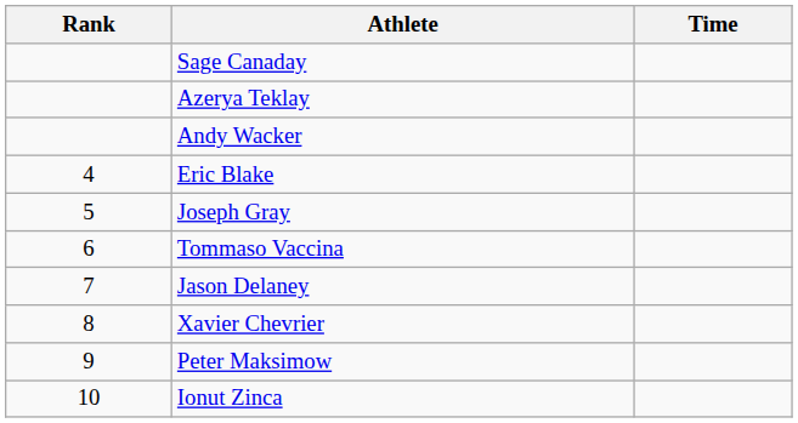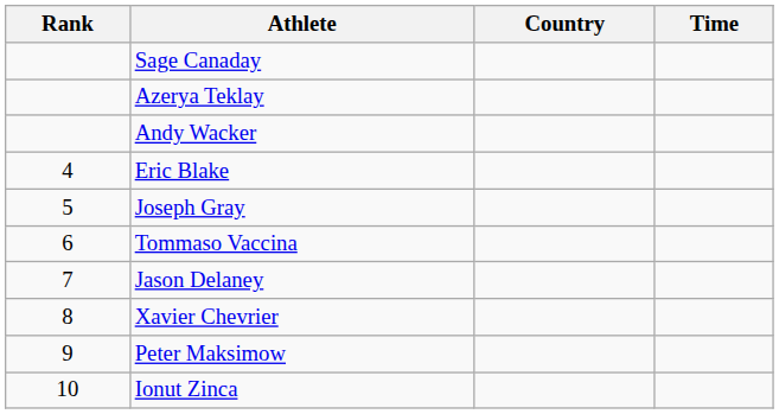+ column: Country
